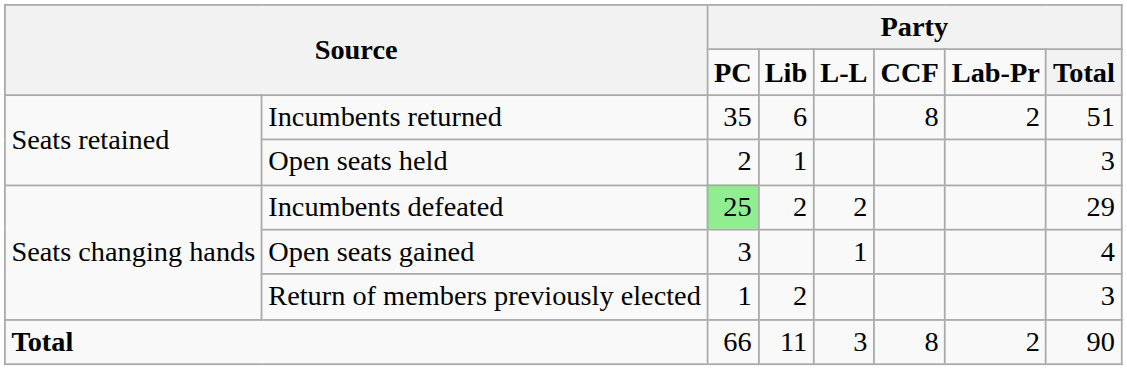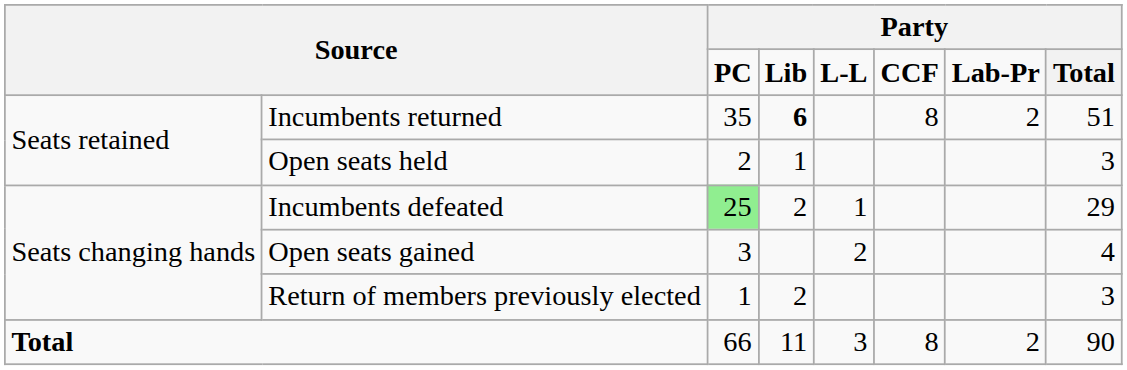Incumbents returned | column 4: normal -> bold
Incumbents defeated | column 5: 2 -> 1
Open seats gained | column 5: 1 -> 2
